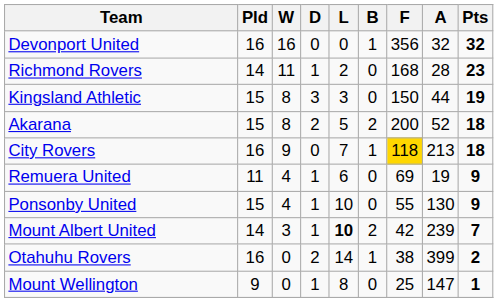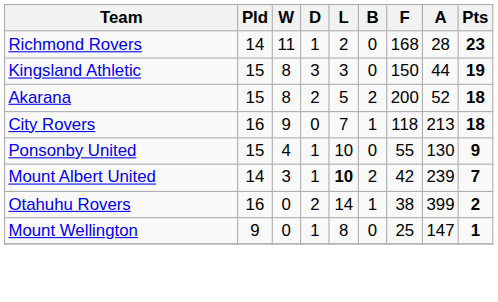- row: Devonport United | 16 | 16 | 0 | 0 | 1 | 356 | 32 | 32
City Rovers | F: gold background -> no background
- row: Remuera United | 11 | 4 | 1 | 6 | 0 | 69 | 19 | 9
